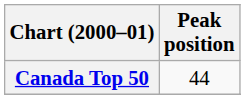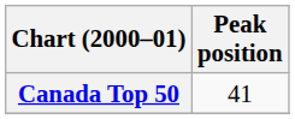Canada Top 50 | Peak position: 44 -> 41
